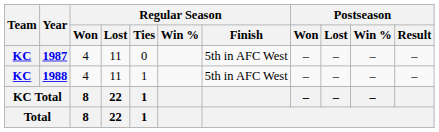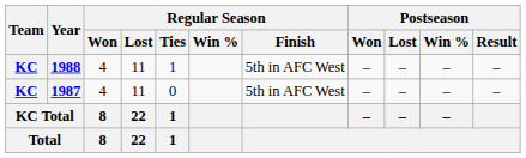rows swapped: 1987 <-> 1988
